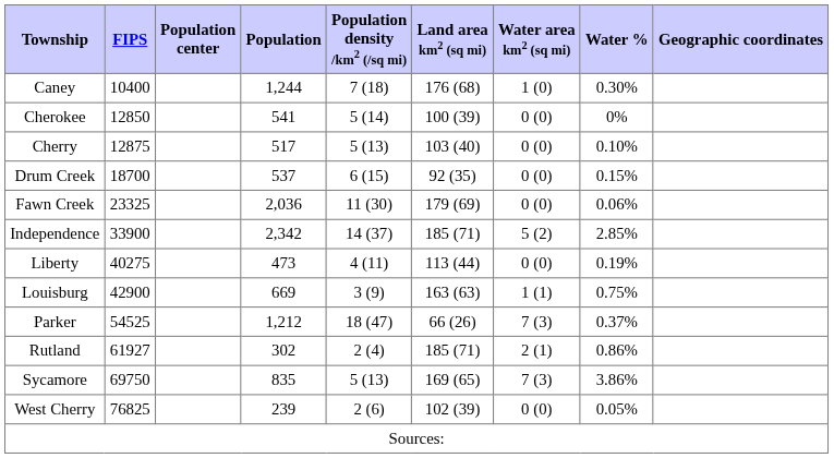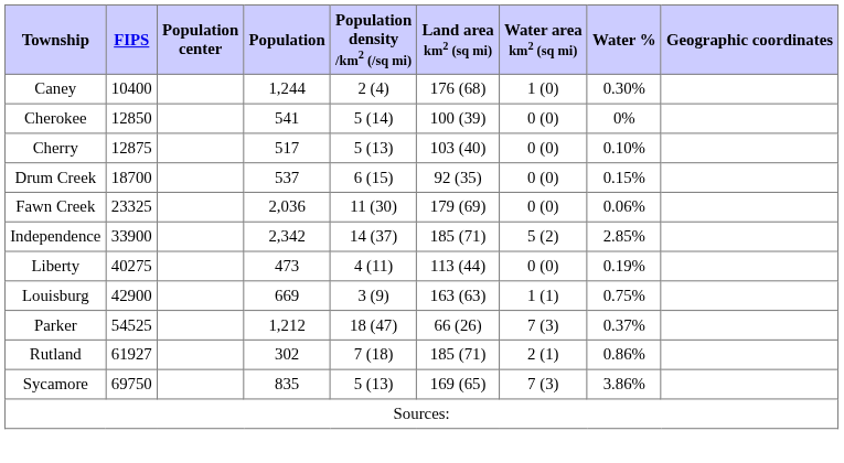Caney | Population density /km2 (/sq mi): 7 (18) -> 2 (4)
Rutland | Population density /km2 (/sq mi): 2 (4) -> 7 (18)
- row: West Cherry | 76825 | 239 | 2 (6) | 102 (39) | 0 (0) | 0.05%
